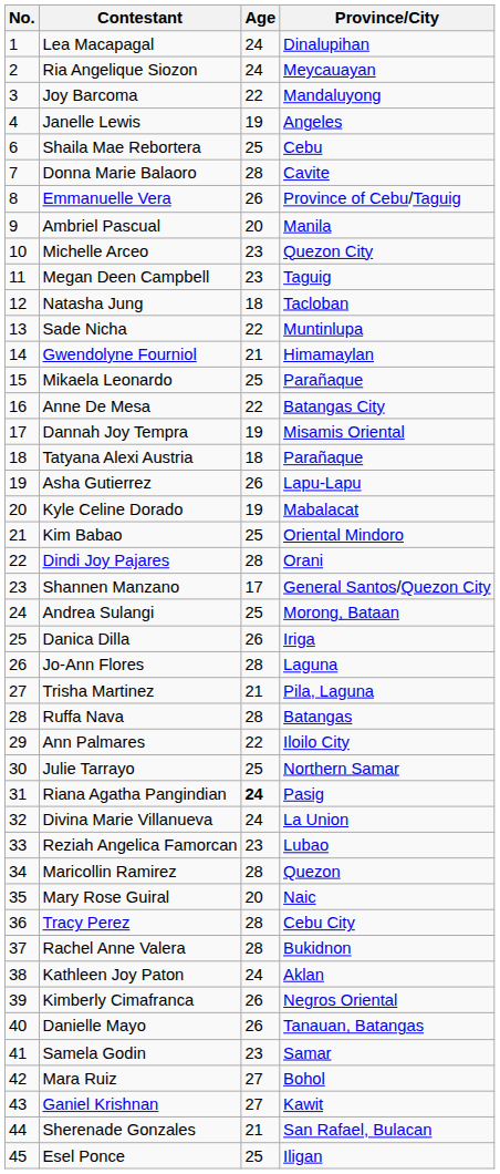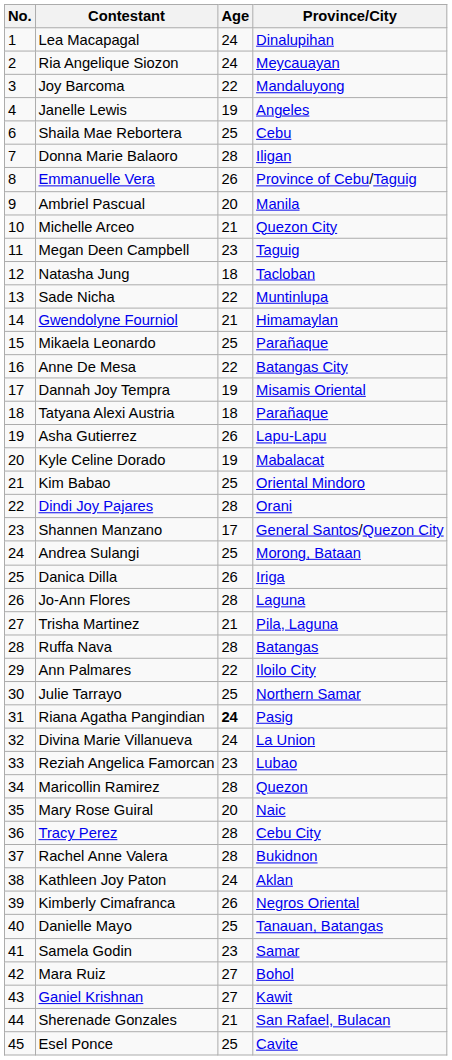Donna Marie Balaoro | Province/City: Cavite -> Iligan
Michelle Arceo | Age: 23 -> 21
Danielle Mayo | Age: 26 -> 25
Esel Ponce | Province/City: Iligan -> Cavite
